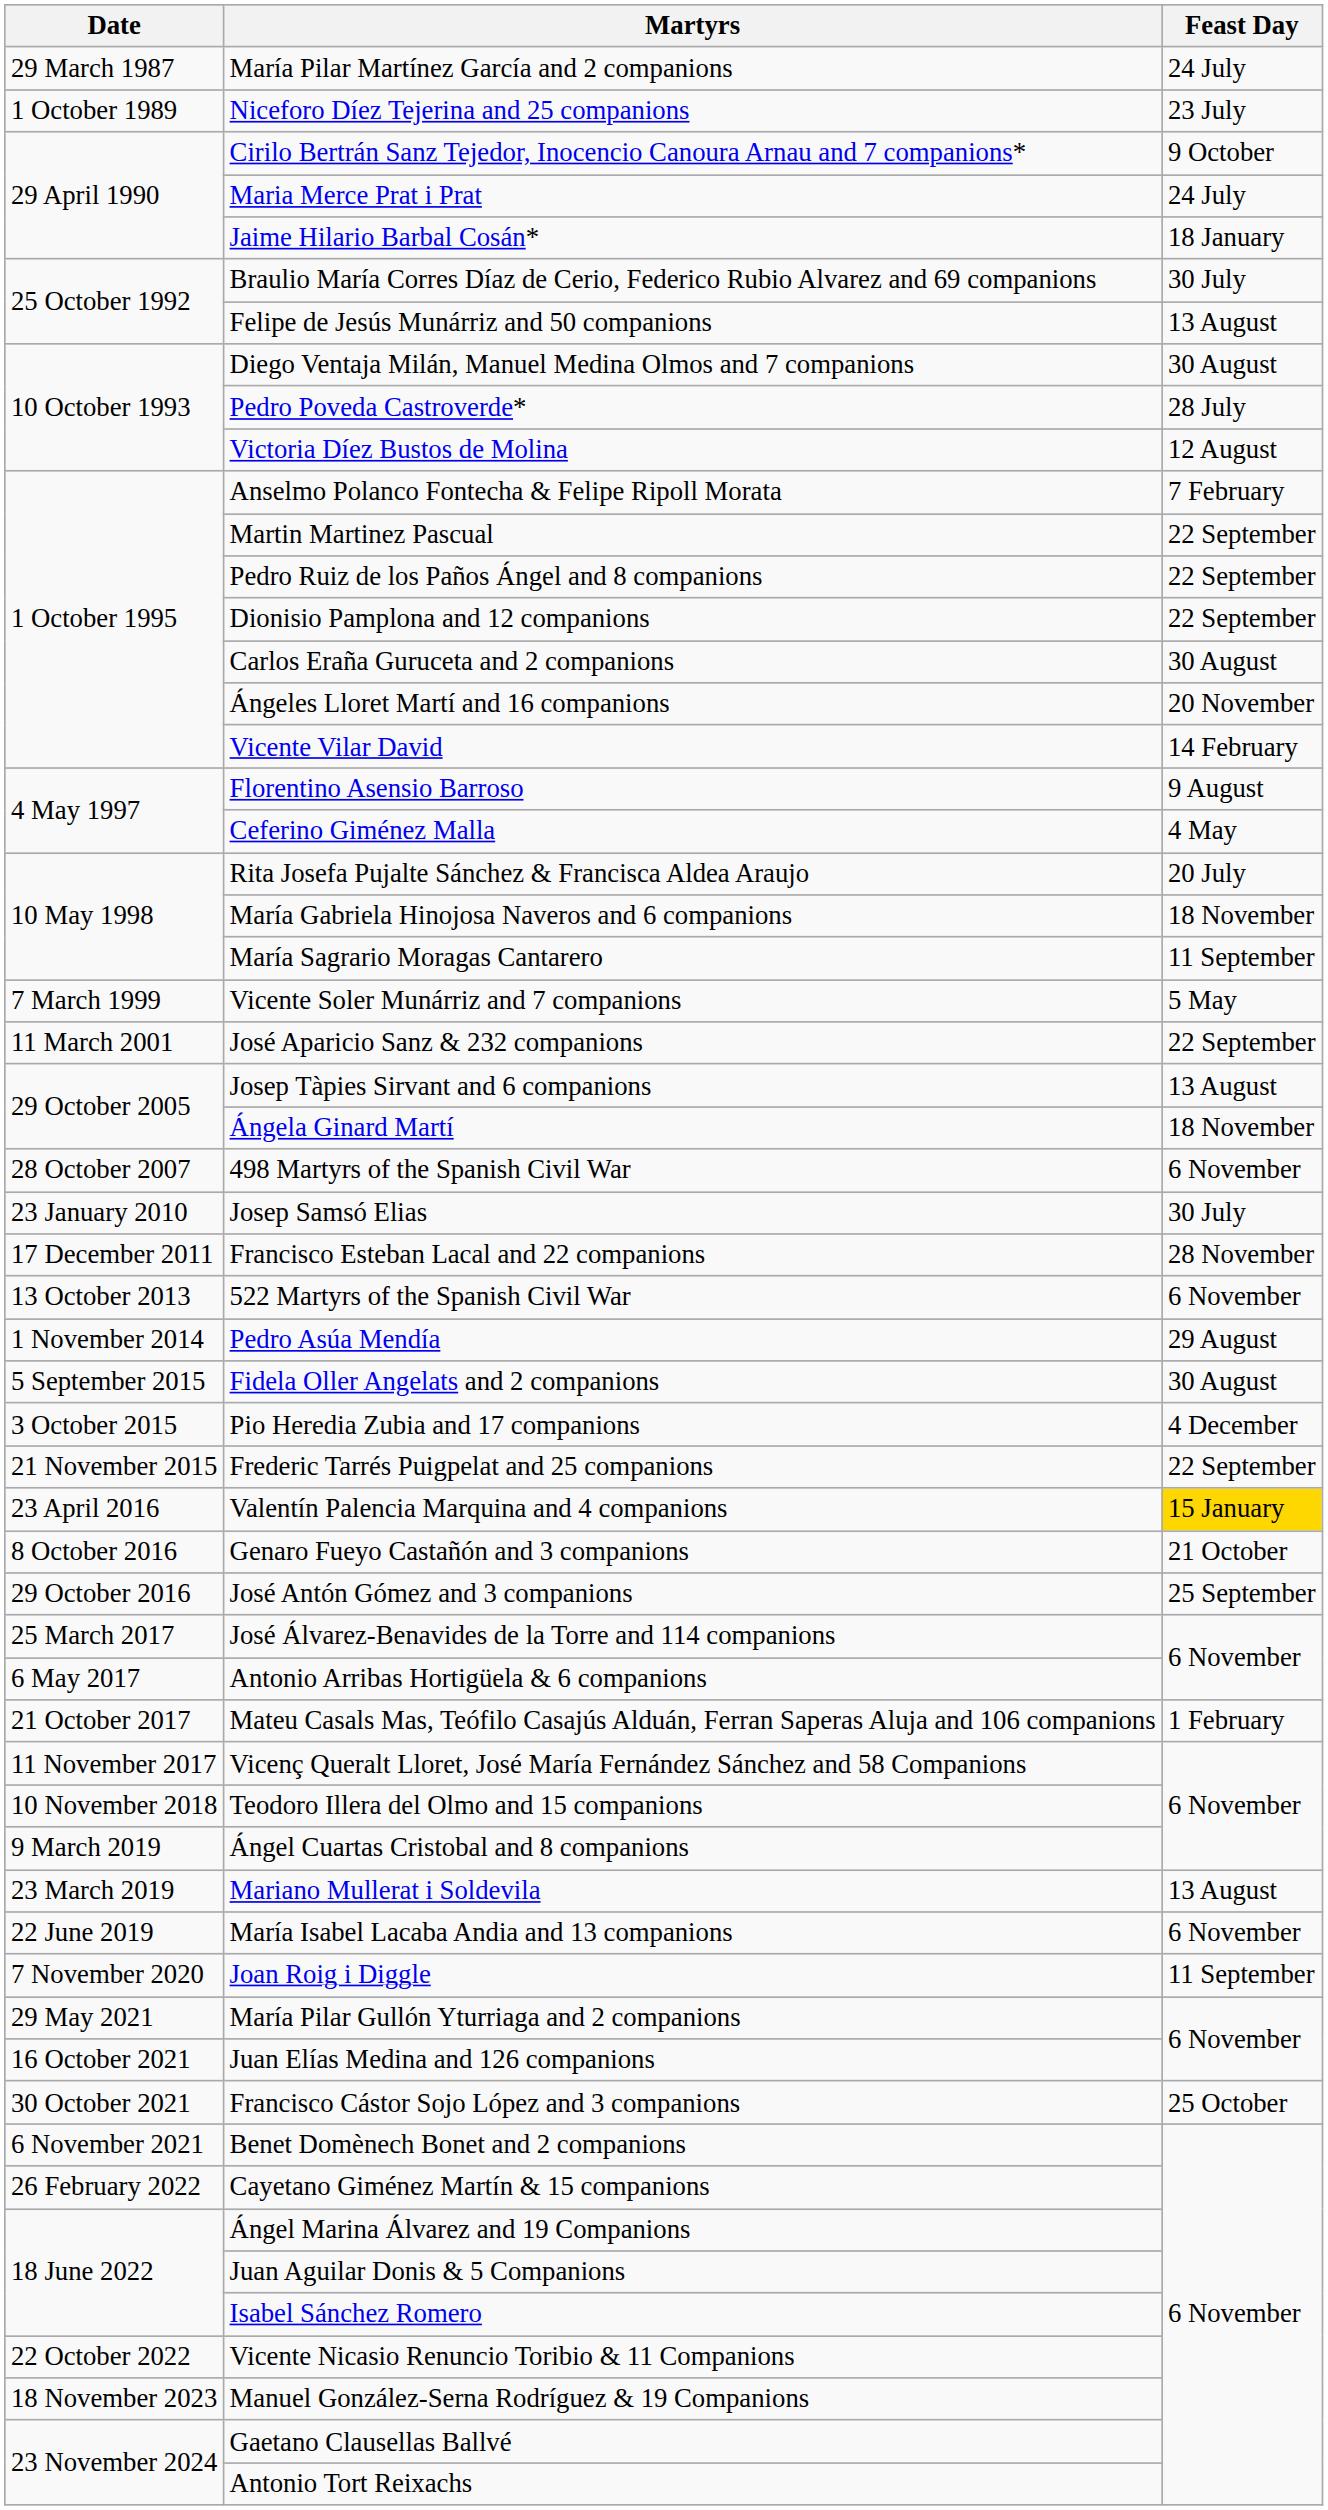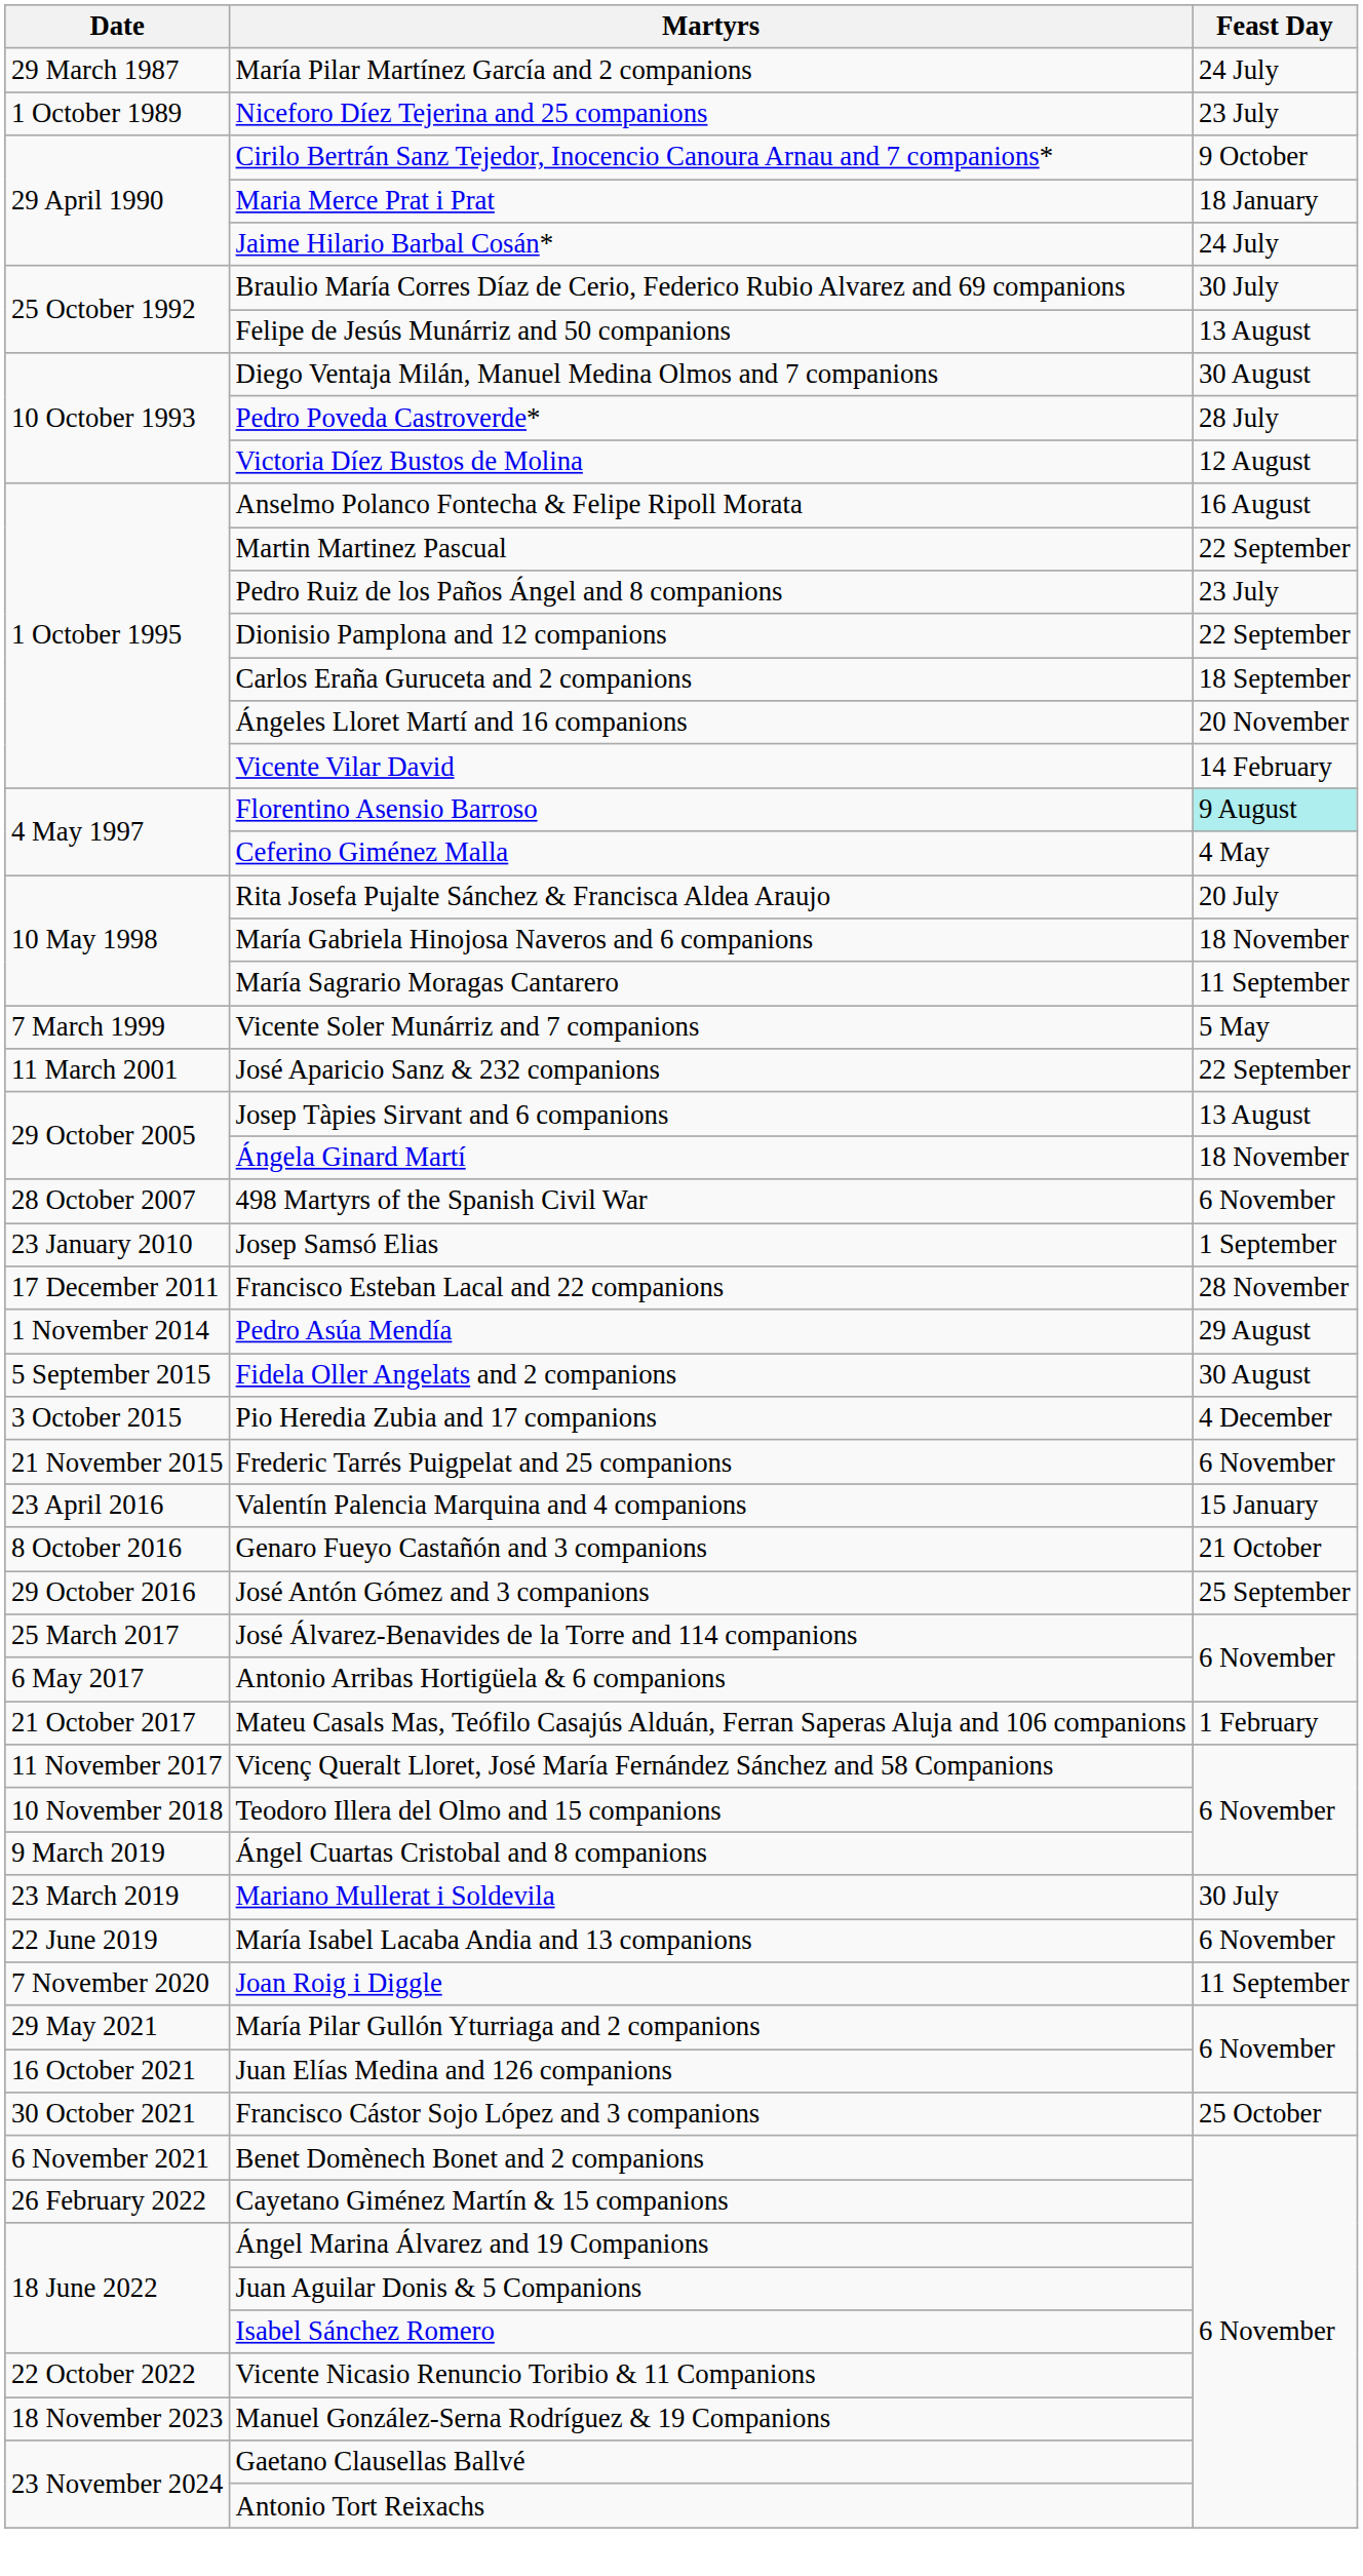Maria Merce Prat i Prat | Feast Day: 24 July -> 18 January
Jaime Hilario Barbal Cosán* | Feast Day: 18 January -> 24 July
Anselmo Polanco Fontecha & Felipe Ripoll Morata | Feast Day: 7 February -> 16 August
Pedro Ruiz de los Paños Ángel and 8 companions | Feast Day: 22 September -> 23 July
Carlos Eraña Guruceta and 2 companions | Feast Day: 30 August -> 18 September
Florentino Asensio Barroso | Feast Day: no background -> paleturquoise background
Josep Samsó Elias | Feast Day: 30 July -> 1 September
- row: 13 October 2013 | 522 Martyrs of the Spanish Civil War | 6 November
Frederic Tarrés Puigpelat and 25 companions | Feast Day: 22 September -> 6 November
Valentín Palencia Marquina and 4 companions | Feast Day: gold background -> no background
Mariano Mullerat i Soldevila | Feast Day: 13 August -> 30 July
